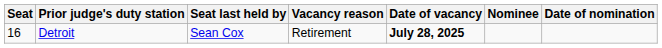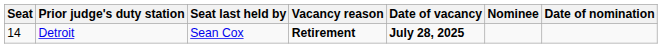Detroit | Seat: 16 -> 14
Detroit | Vacancy reason: normal -> bold
